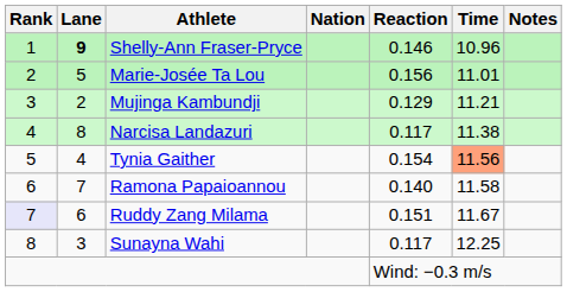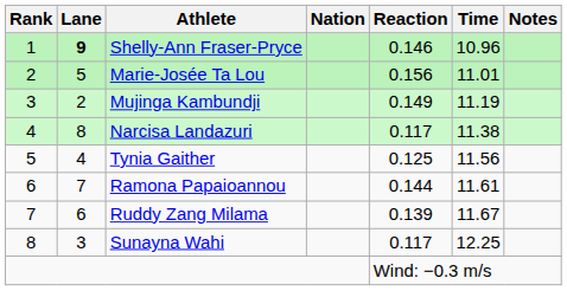Mujinga Kambundji | Reaction: 0.129 -> 0.149
Mujinga Kambundji | Time: 11.21 -> 11.19
Tynia Gaither | Reaction: 0.154 -> 0.125
Tynia Gaither | Time: lightsalmon background -> no background
Ramona Papaioannou | Reaction: 0.140 -> 0.144
Ramona Papaioannou | Time: 11.58 -> 11.61
Ruddy Zang Milama | Rank: lavender background -> no background
Ruddy Zang Milama | Reaction: 0.151 -> 0.139
